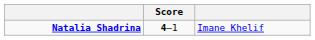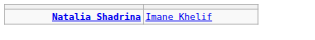- column: Score | 4–1
